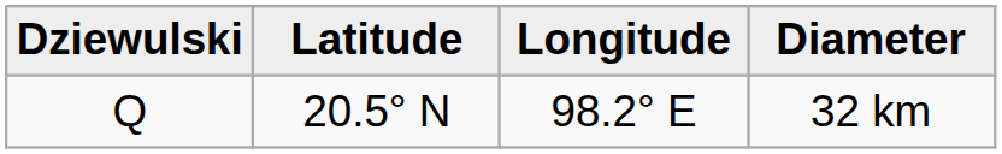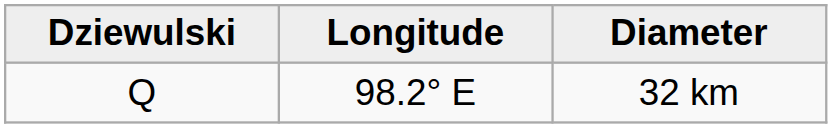- column: Latitude | 20.5° N
